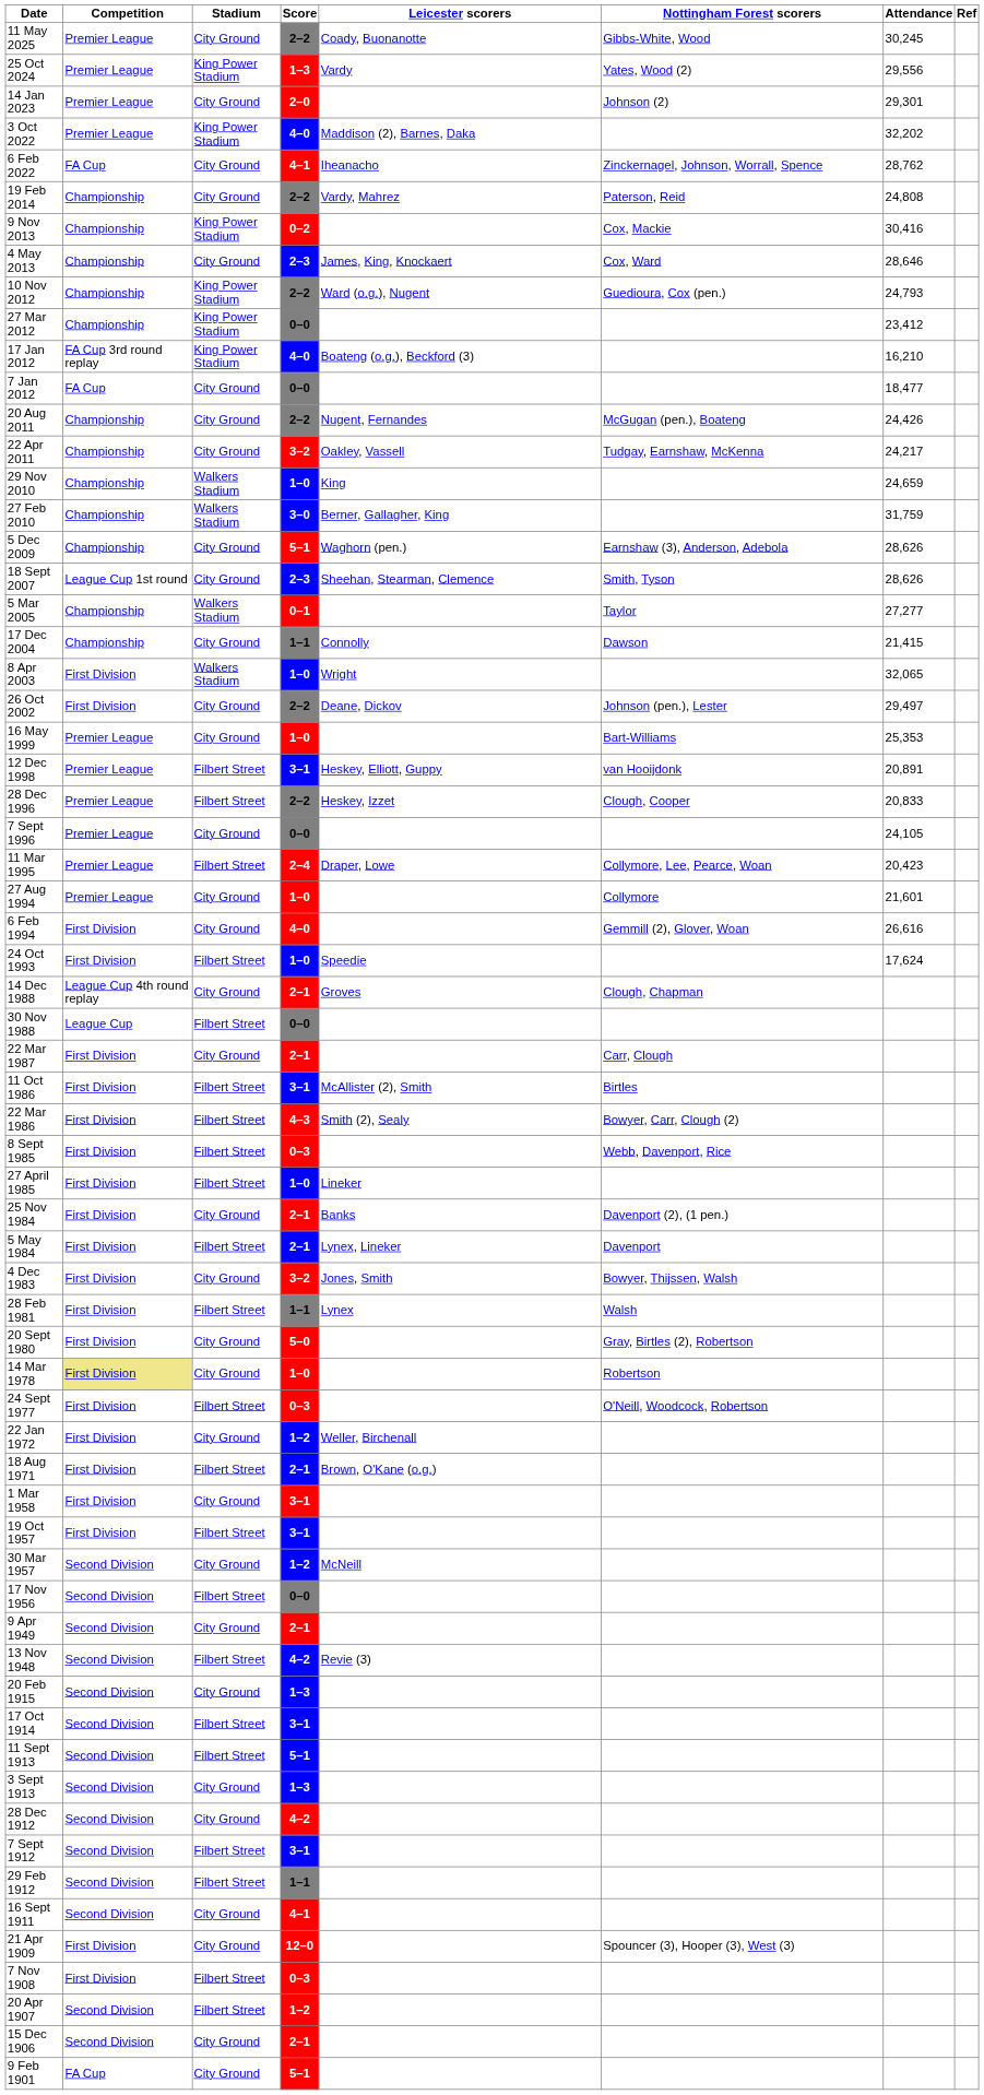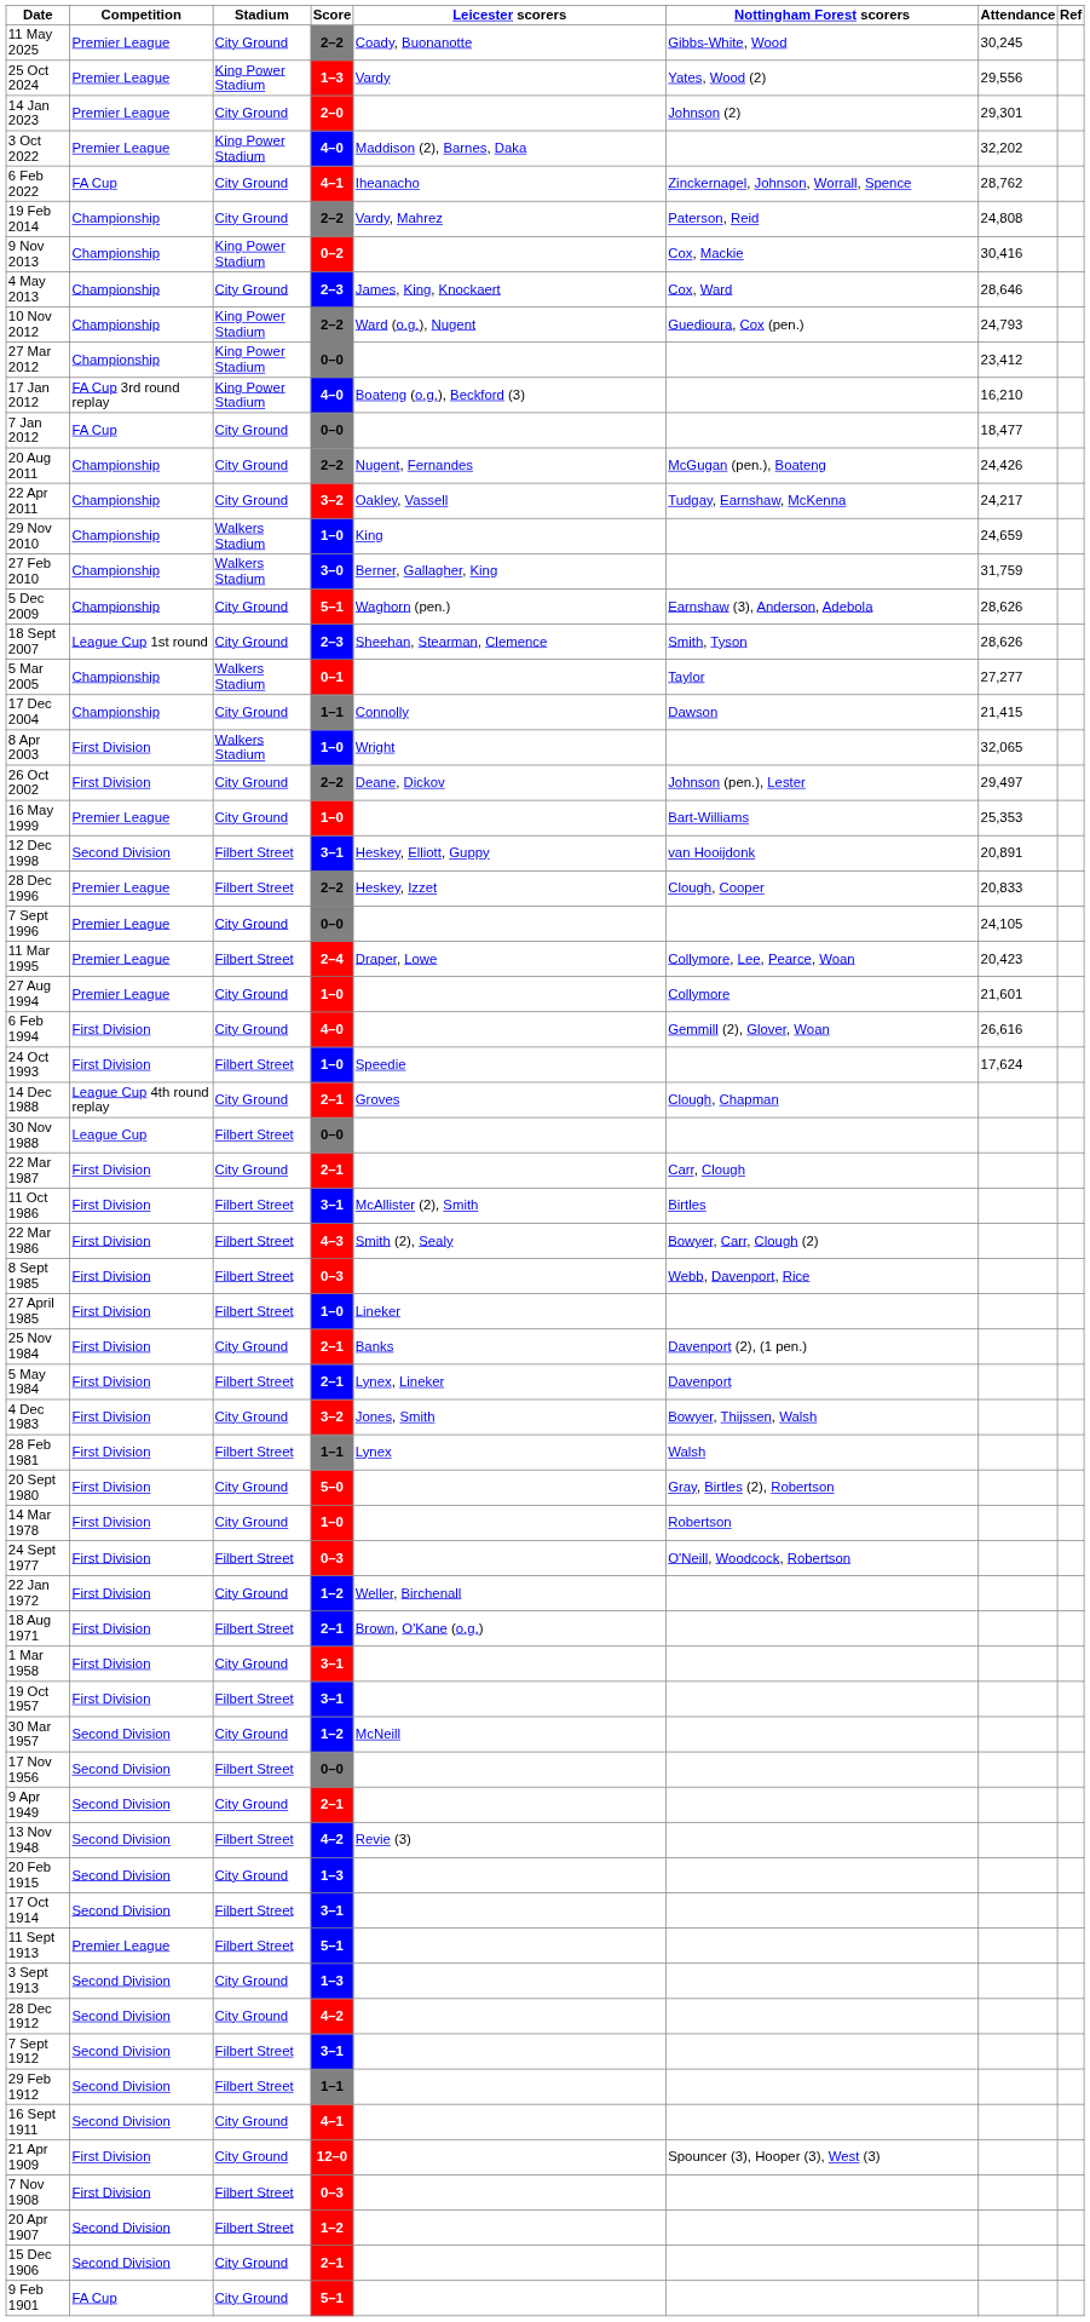12 Dec 1998 | Competition: Premier League -> Second Division
14 Mar 1978 | Competition: khaki background -> no background
11 Sept 1913 | Competition: Second Division -> Premier League
